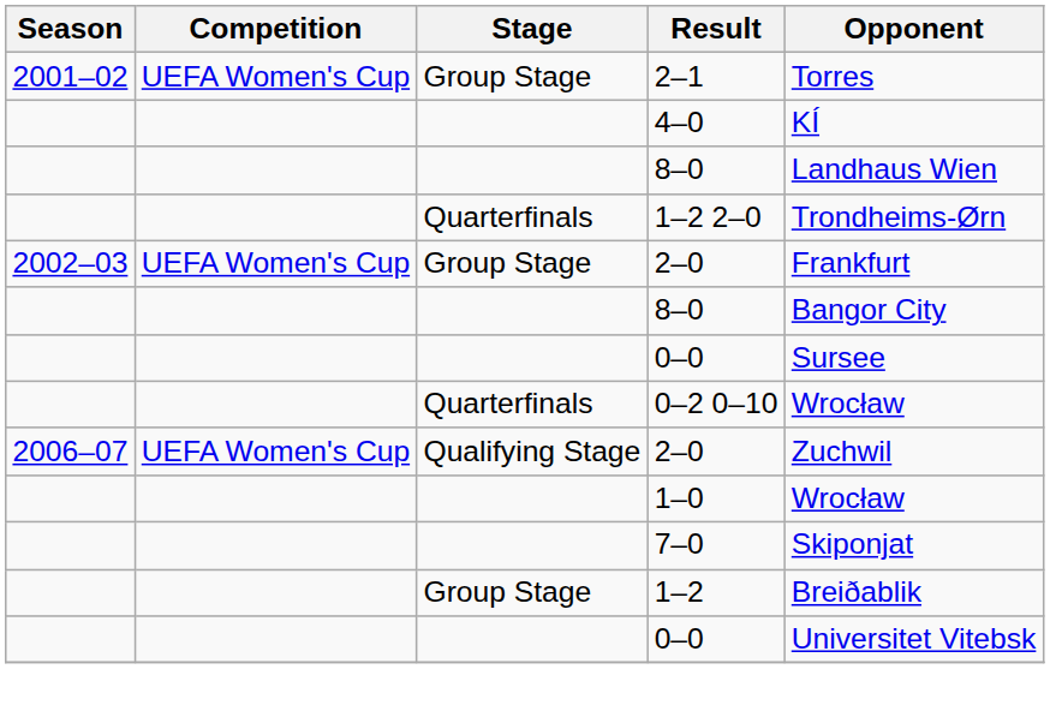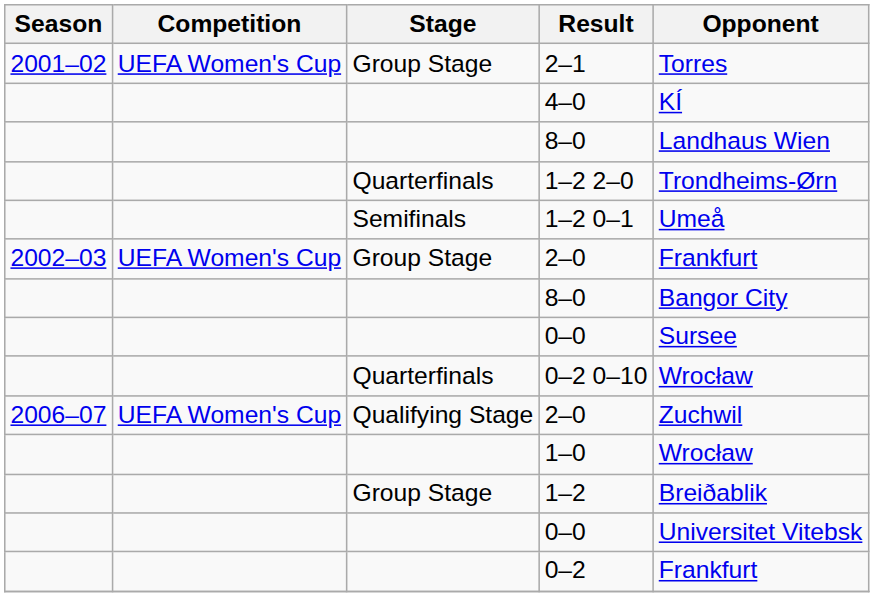+ row: Semifinals | 1–2 0–1 | Umeå
- row: 7–0 | Skiponjat
+ row: 0–2 | Frankfurt
